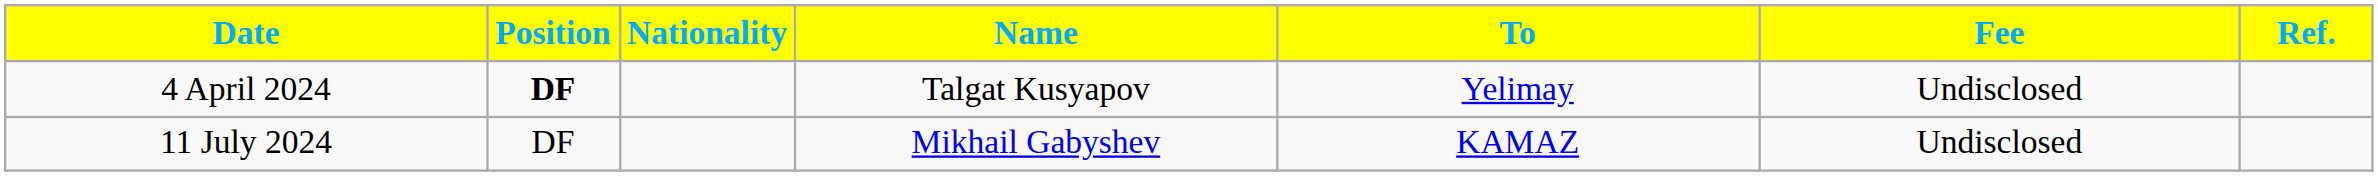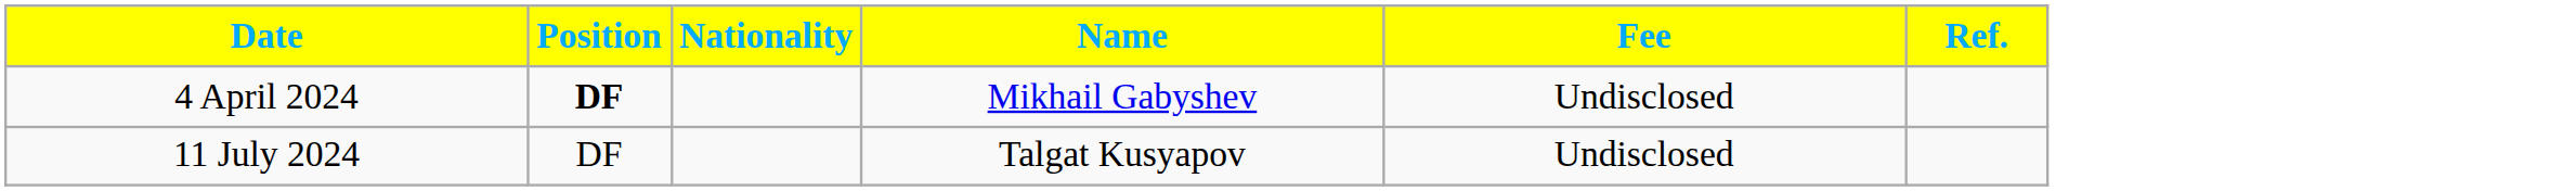- column: To | Yelimay | KAMAZ
4 April 2024 | Name: Talgat Kusyapov -> Mikhail Gabyshev
11 July 2024 | Name: Mikhail Gabyshev -> Talgat Kusyapov
